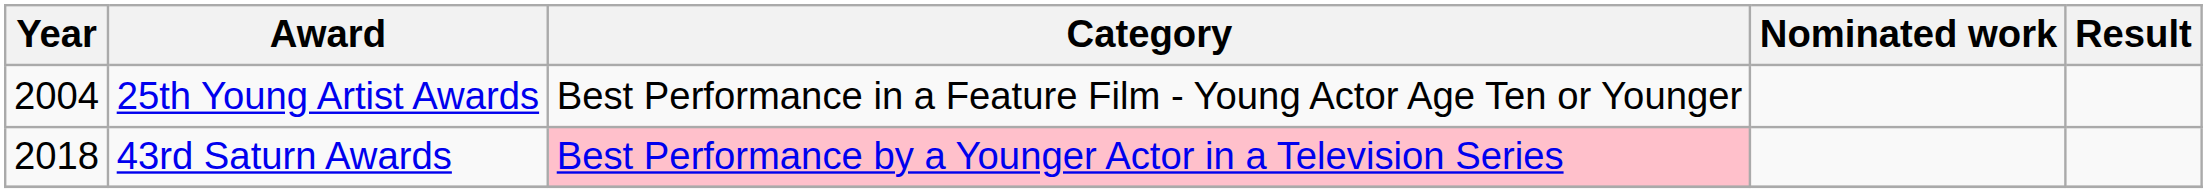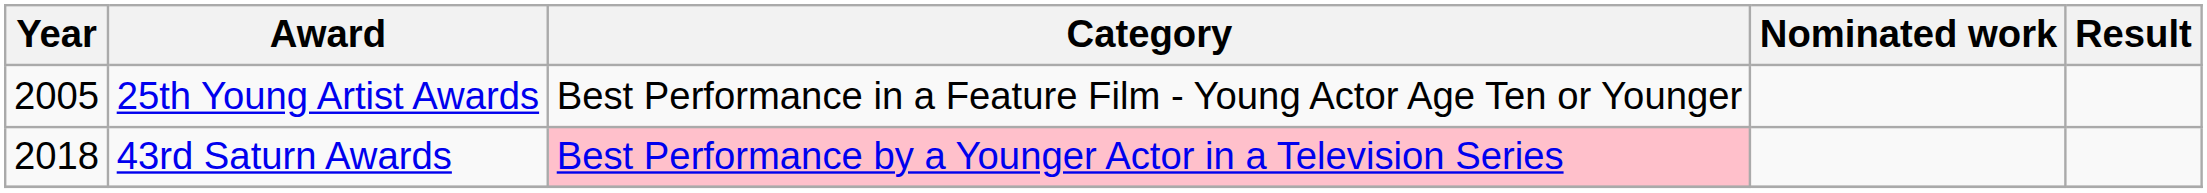25th Young Artist Awards | Year: 2004 -> 2005
